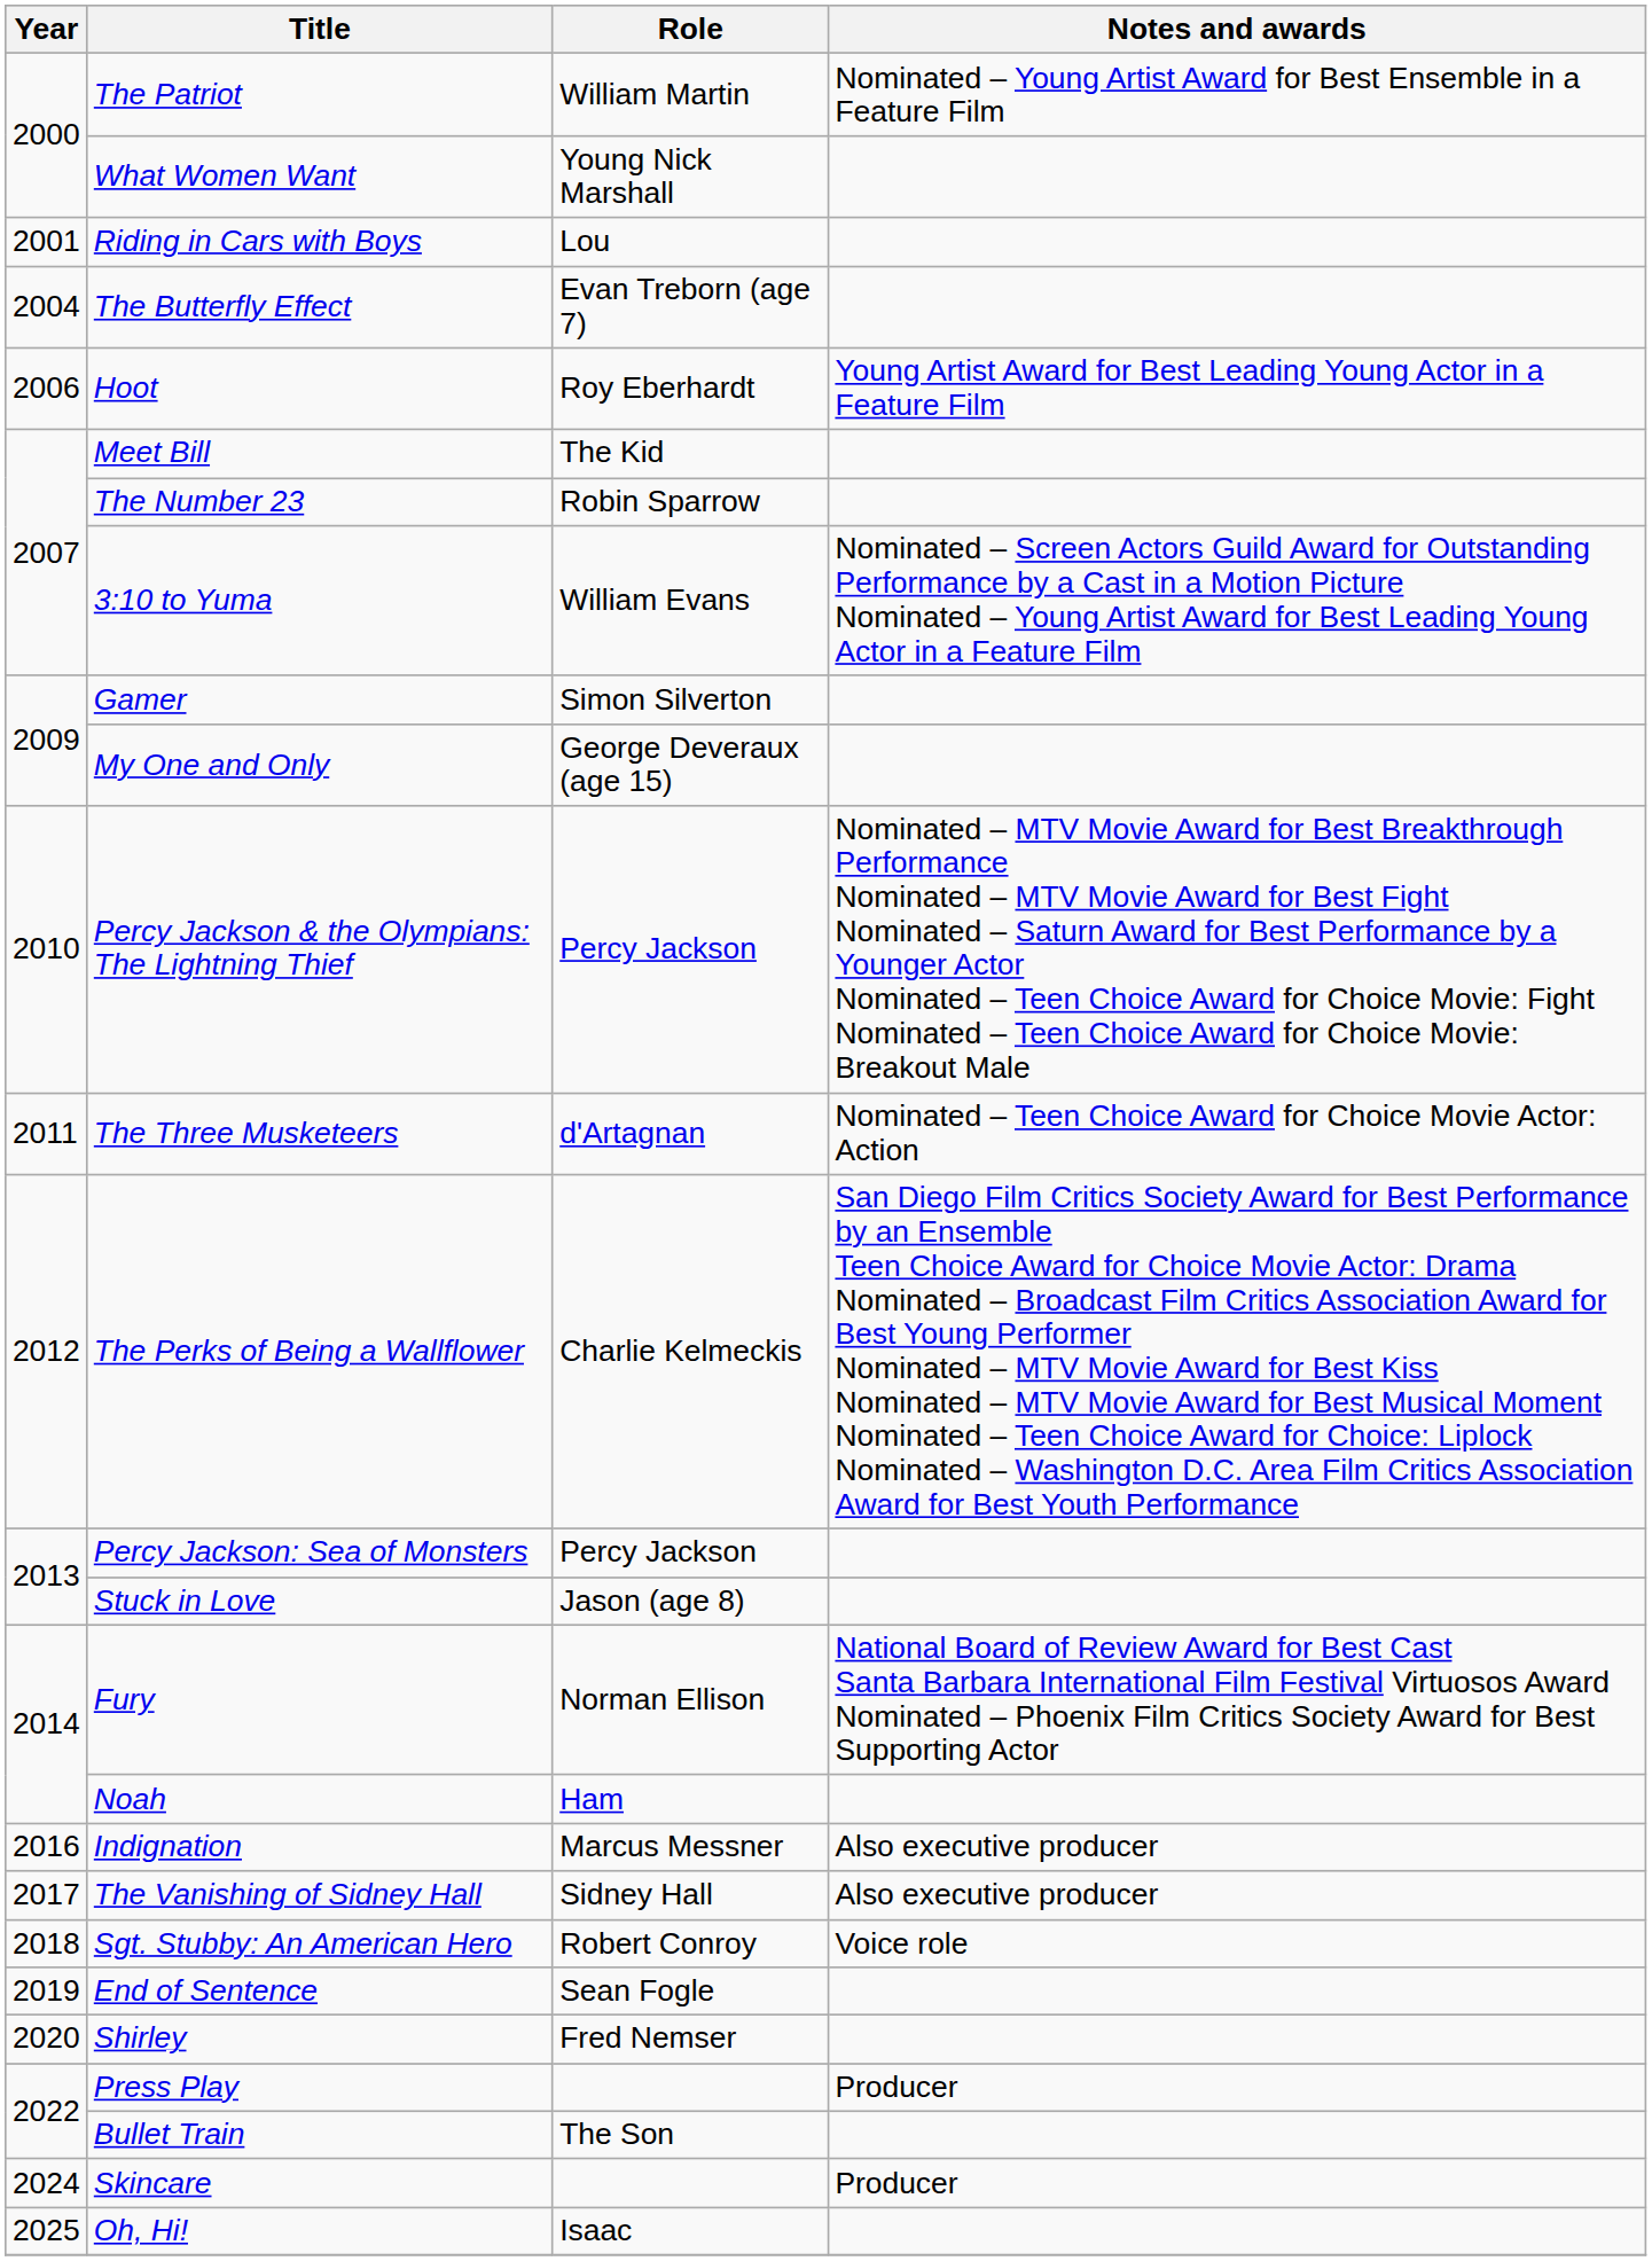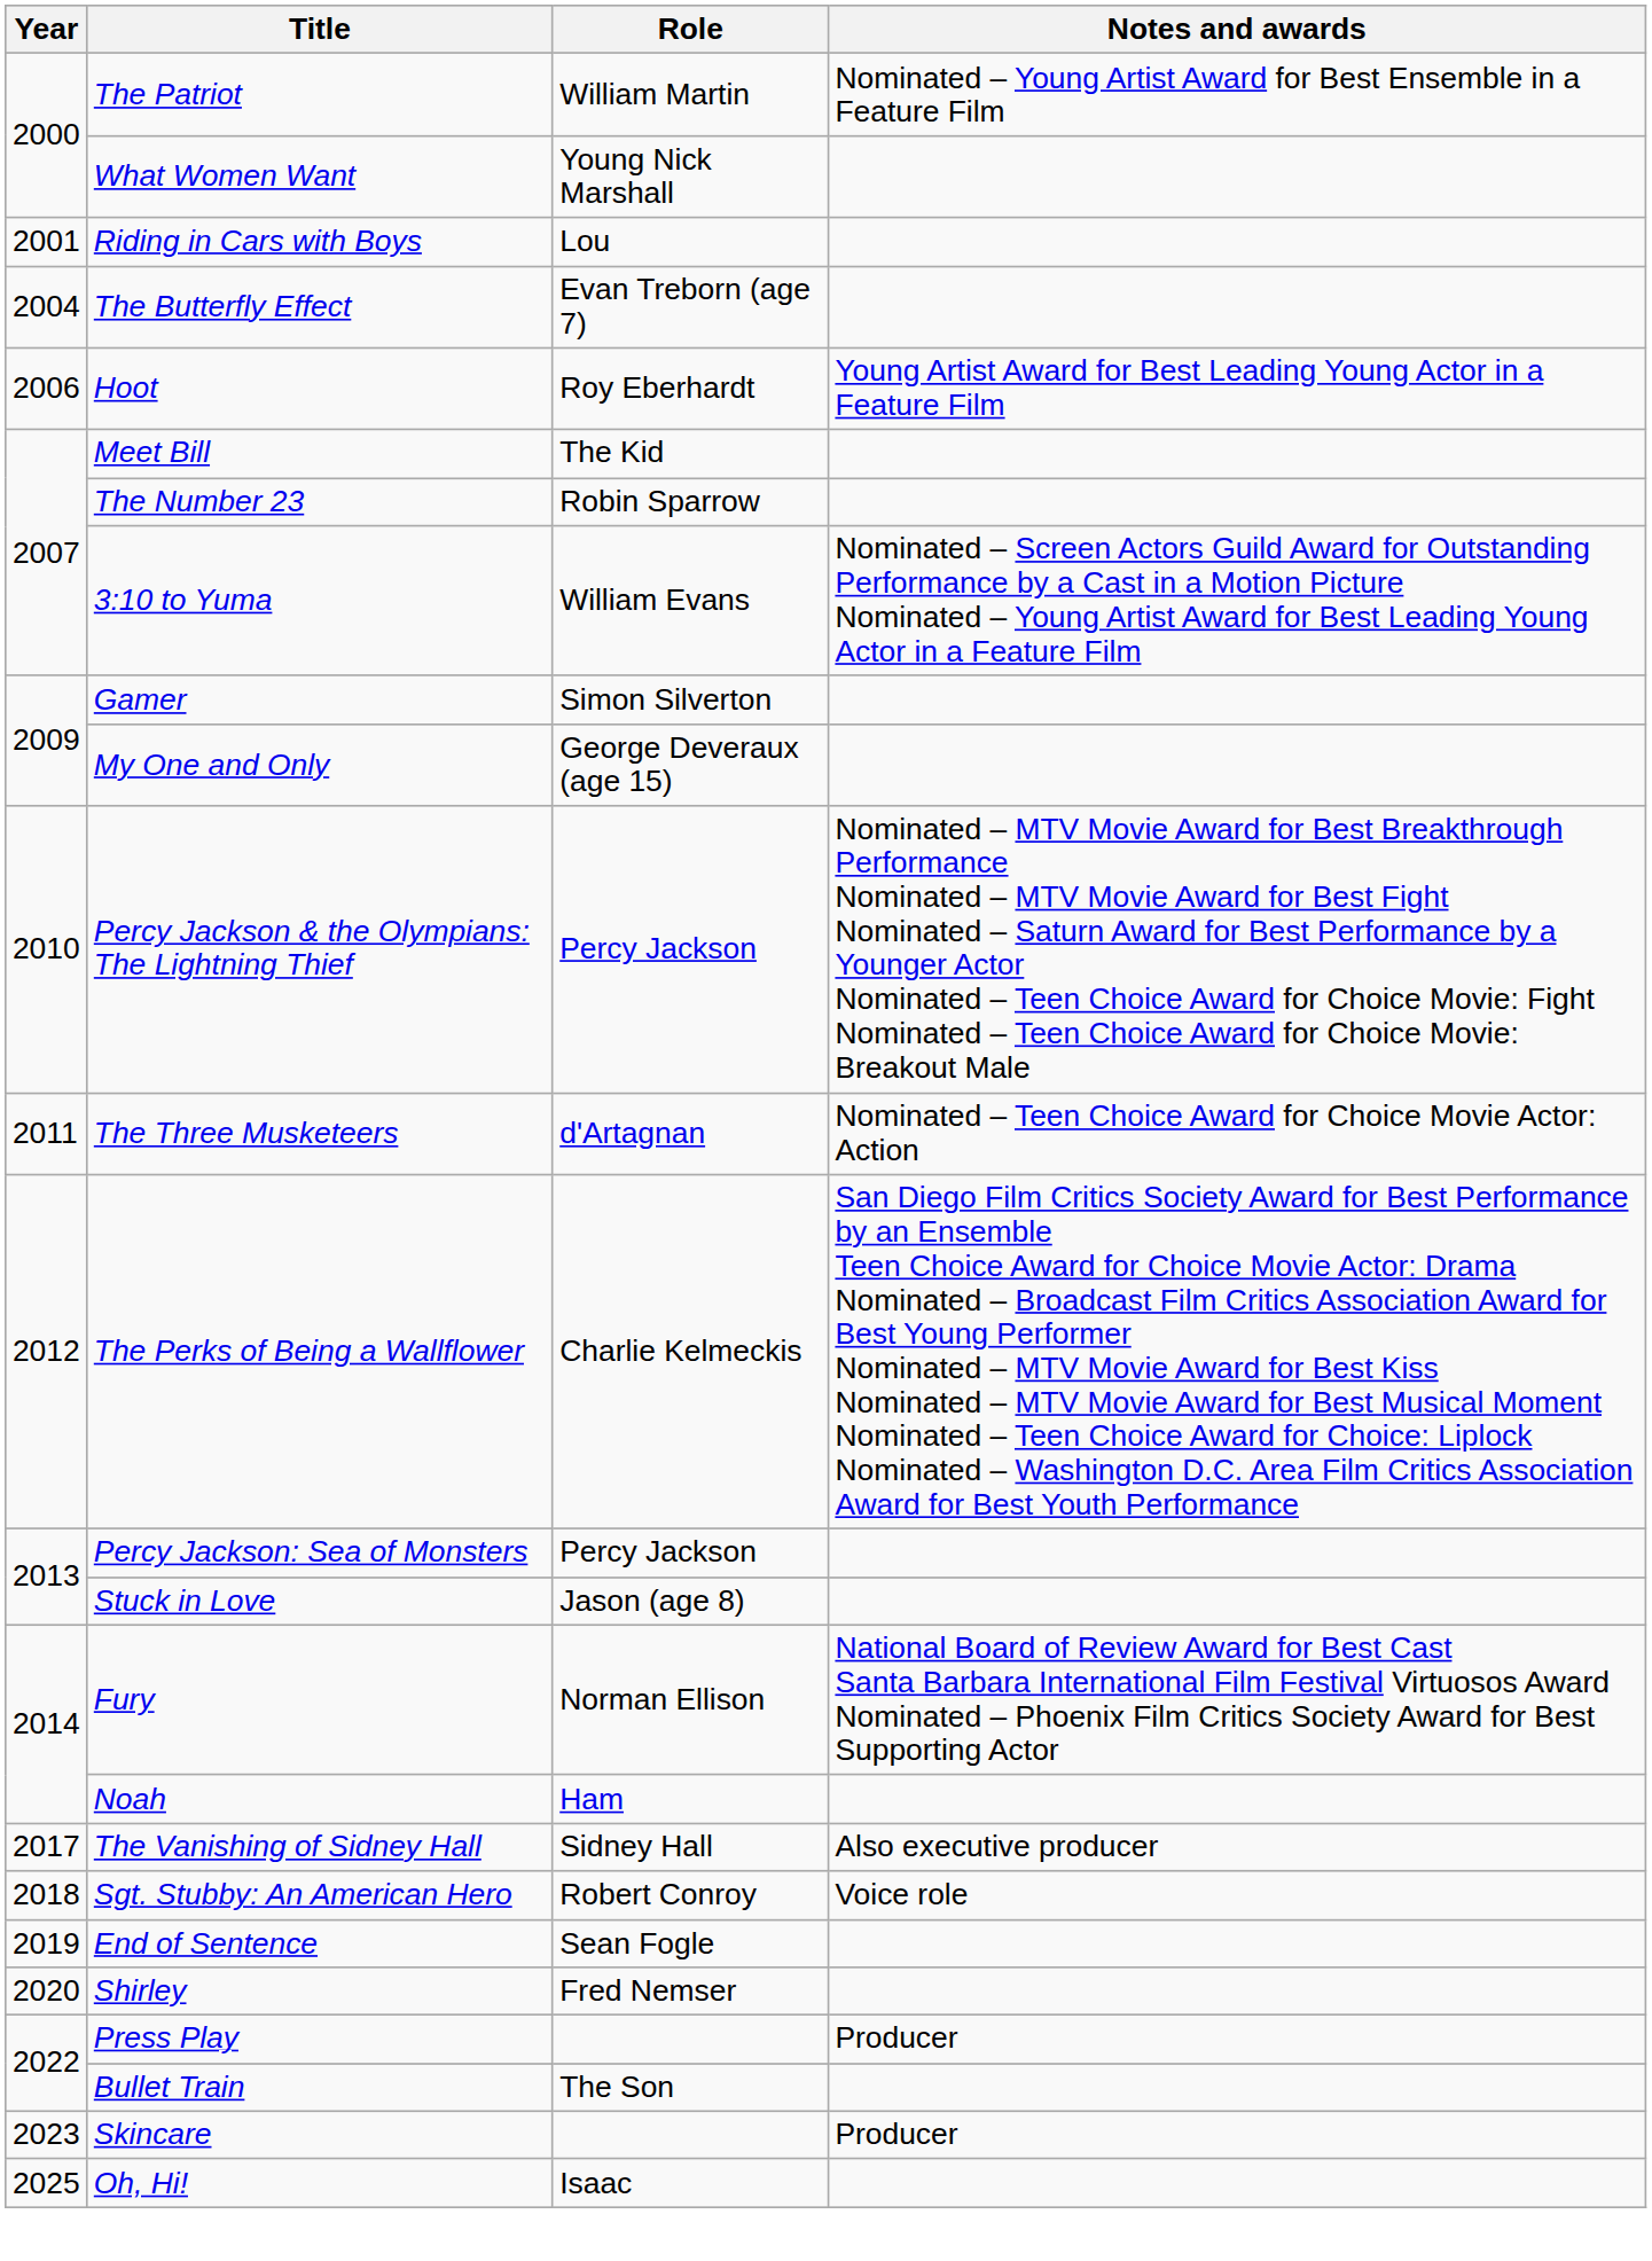- row: 2016 | Indignation | Marcus Messner | Also executive producer
Skincare | Year: 2024 -> 2023
